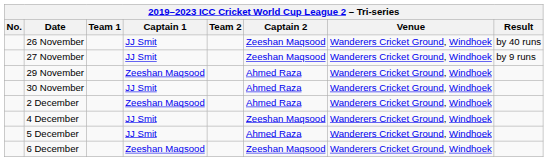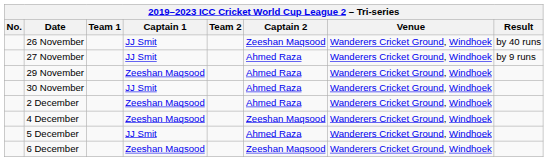27 November | Captain 2: Zeeshan Maqsood -> Ahmed Raza
4 December | Captain 1: JJ Smit -> Zeeshan Maqsood
